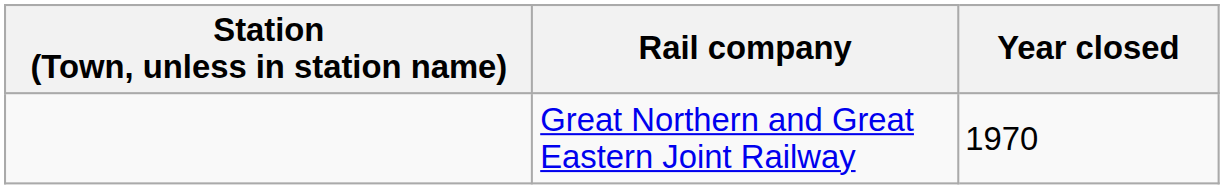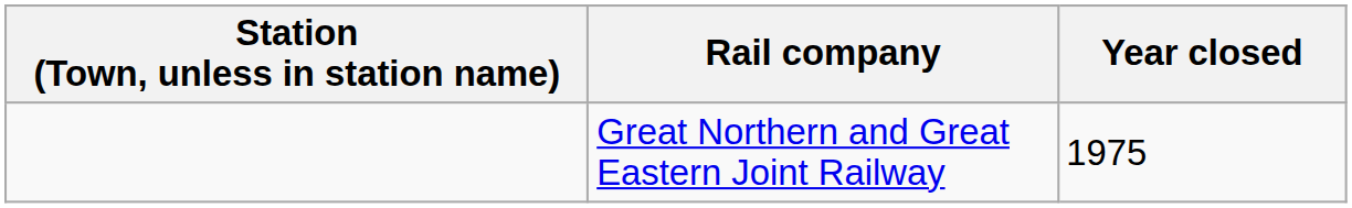Great Northern and Great Eastern Joint Railway | Year closed: 1970 -> 1975
